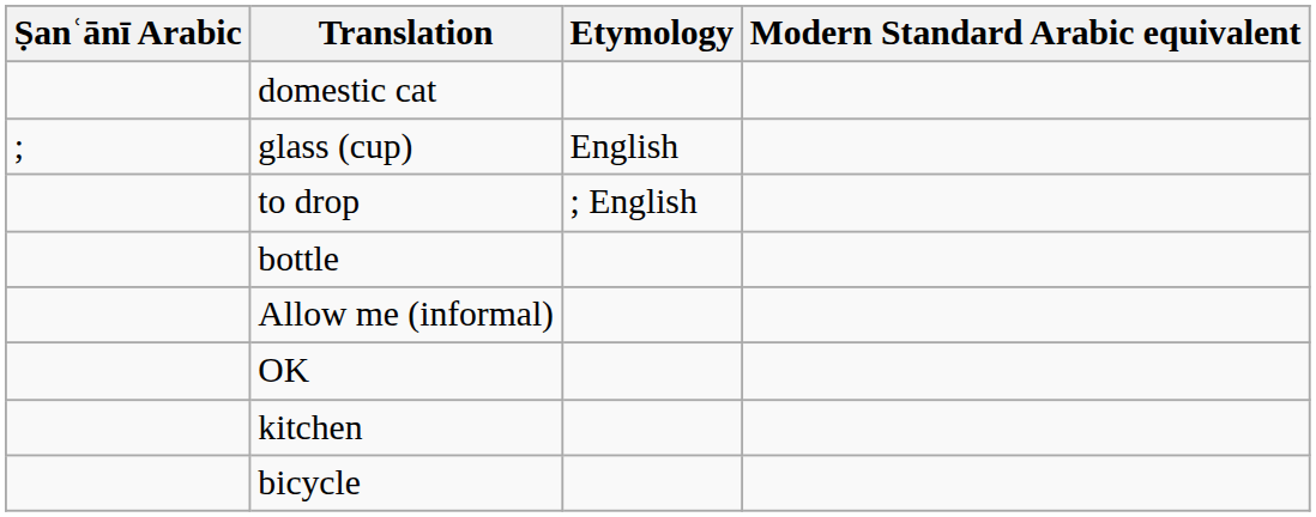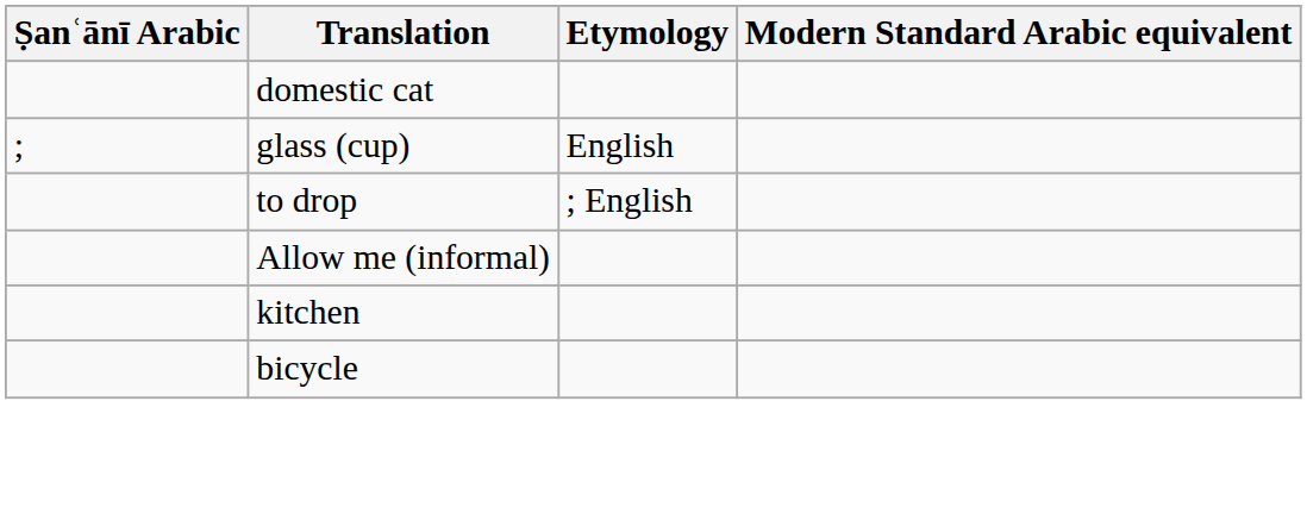- row: bottle
- row: OK
